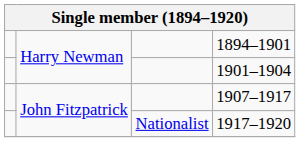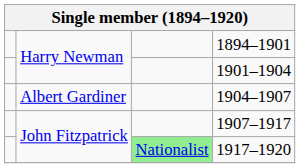+ row: Albert Gardiner | 1904–1907
1917–1920 | column 3: no background -> lightgreen background
